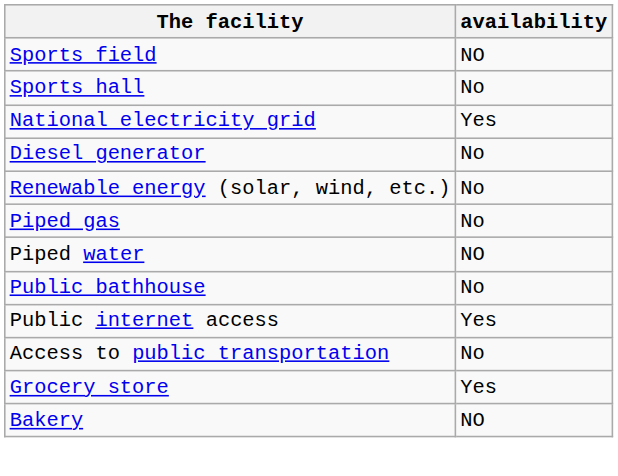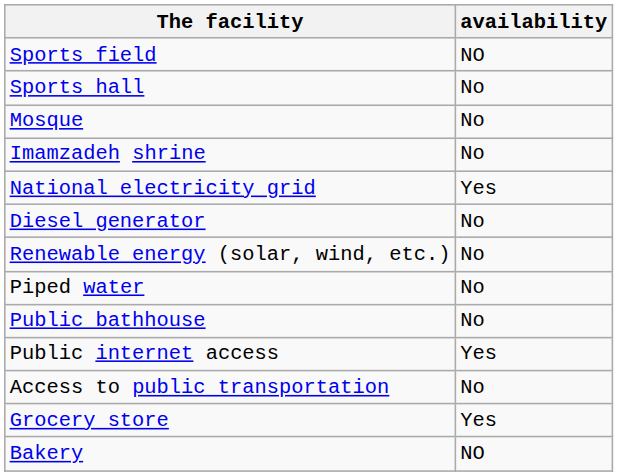+ row: Mosque | No
+ row: Imamzadeh shrine | No
- row: Piped gas | No
Piped water | availability: NO -> No
